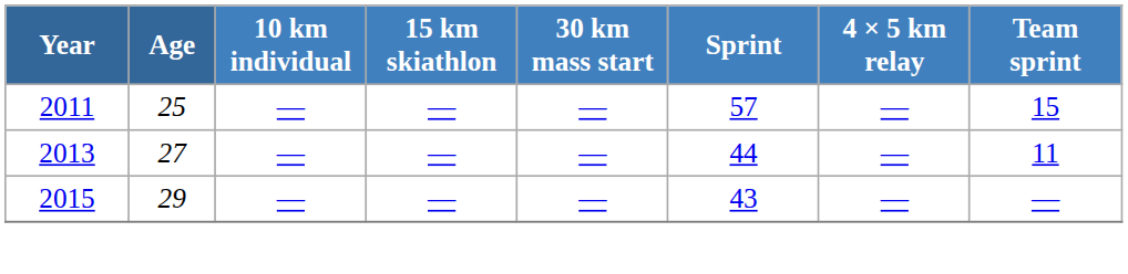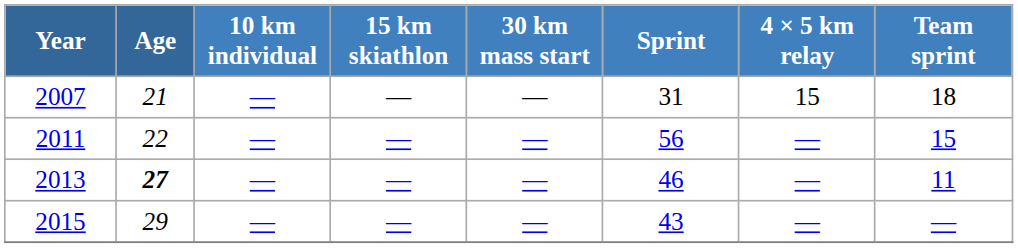+ row: 2007 | 21 | — | — | — | 31 | 15 | 18
2011 | Age: 25 -> 22
2011 | Sprint: 57 -> 56
2013 | Age: normal -> bold
2013 | Sprint: 44 -> 46
